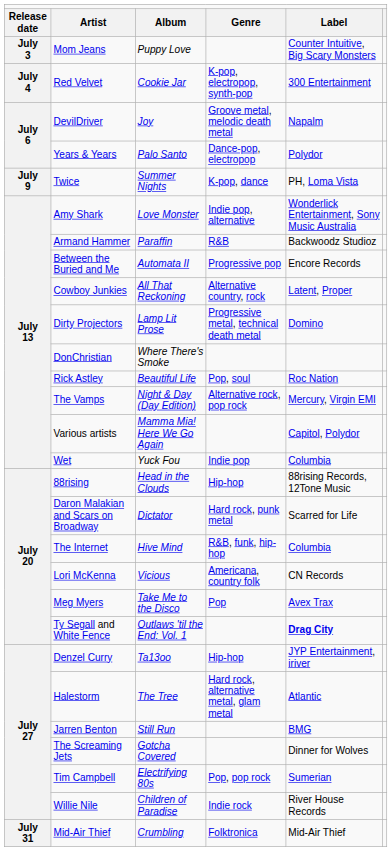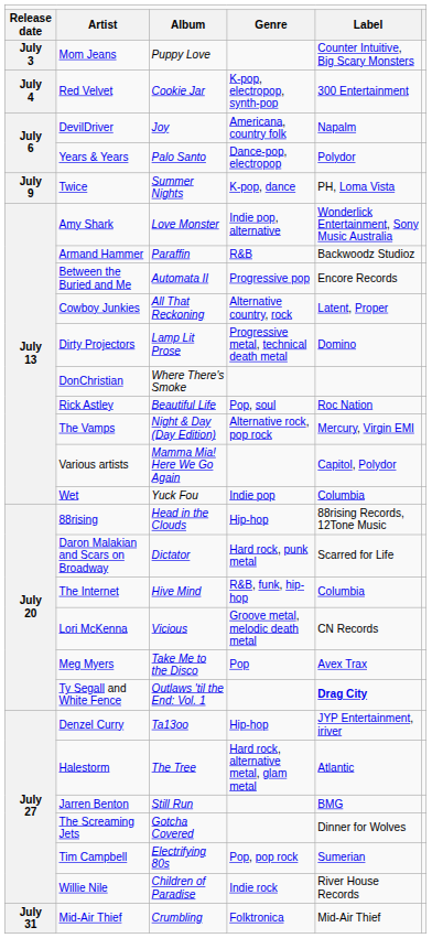DevilDriver | column 4: Groove metal, melodic death metal -> Americana, country folk
Lori McKenna | column 4: Americana, country folk -> Groove metal, melodic death metal
